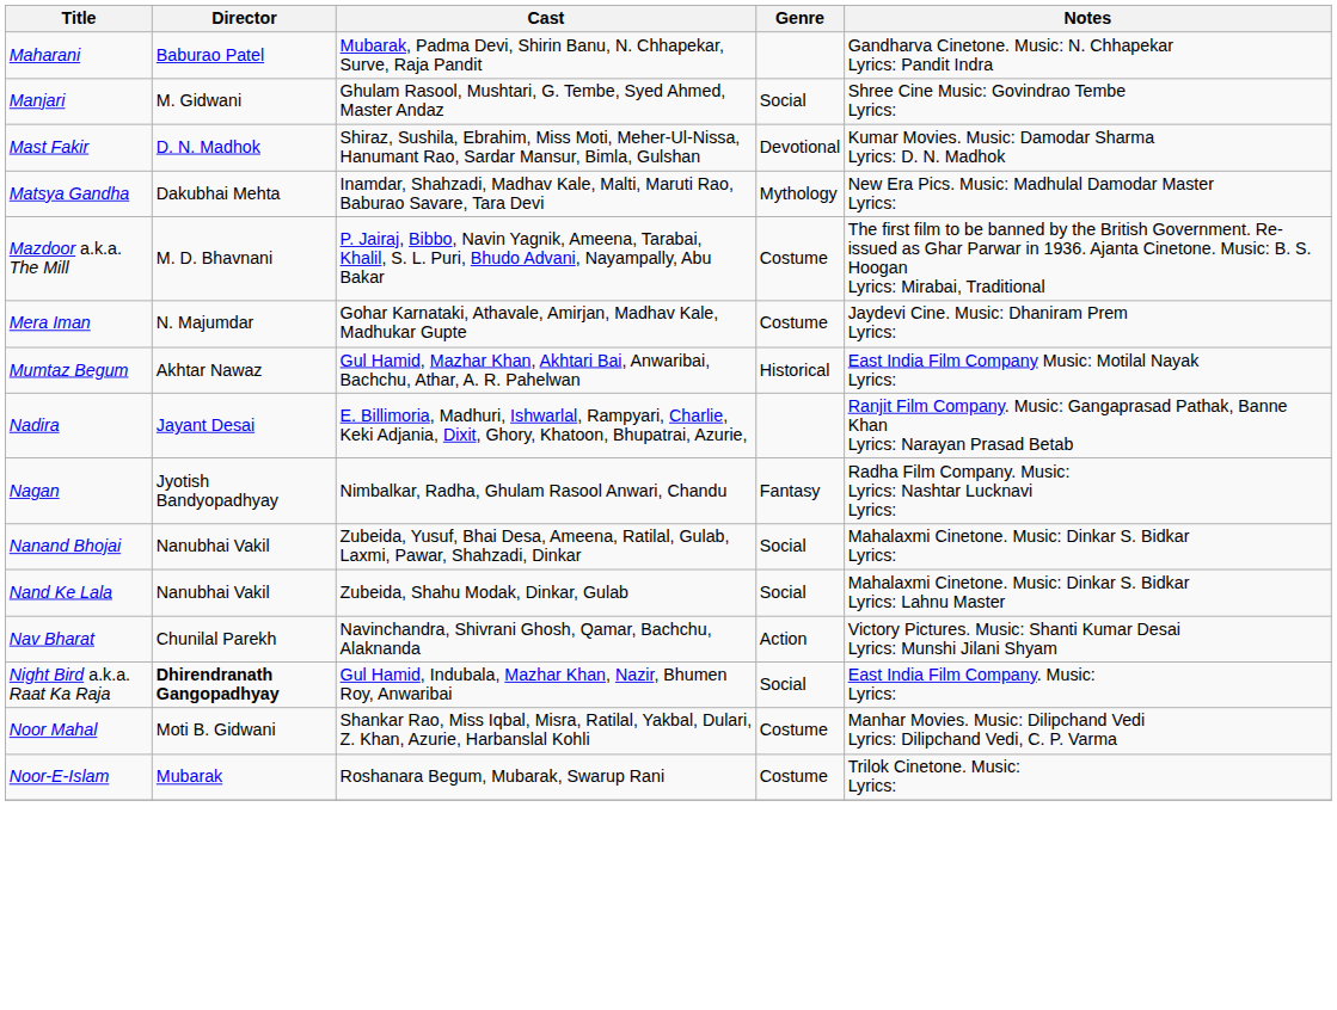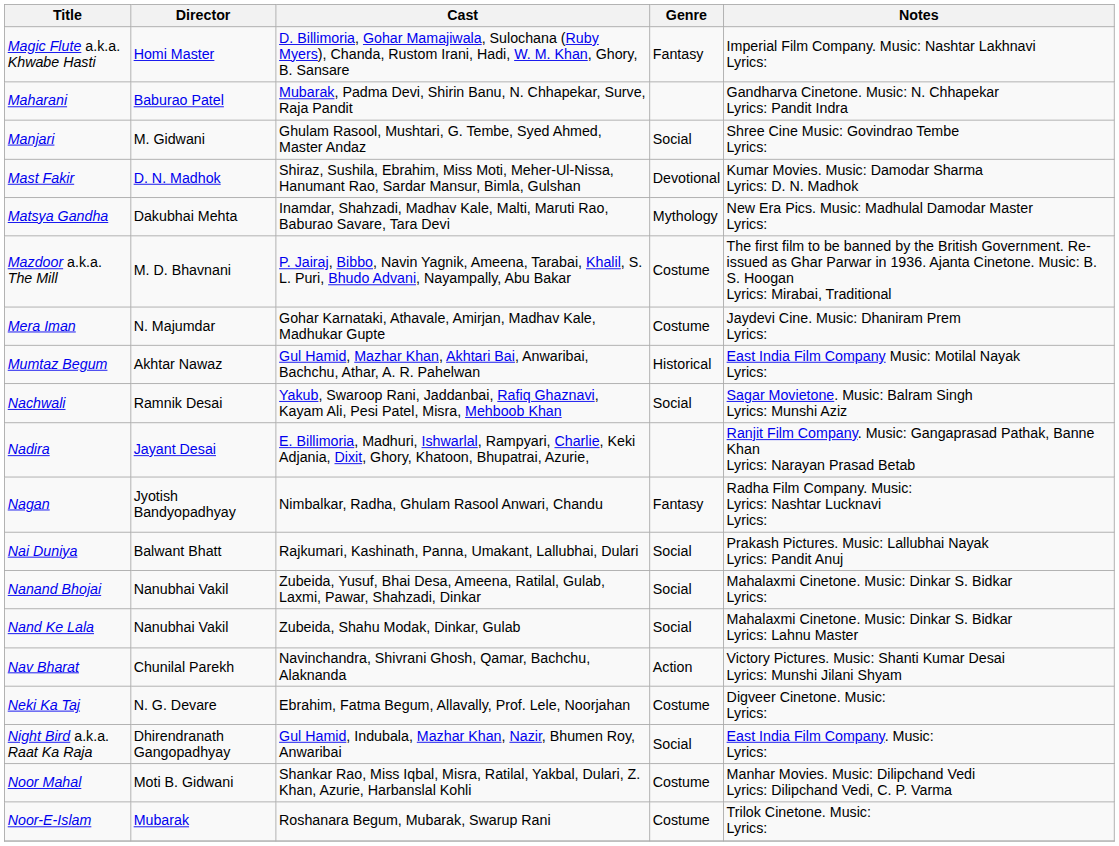+ row: Magic Flute a.k.a. Khwabe Hasti | Homi Master | D. Billimoria, Gohar Mamajiwala, Sulochana (Ruby Myers), Chanda, Rustom Irani, Hadi, W. M. Khan, Ghory, B. Sansare | Fantasy | Imperial Film Company. Music: Nashtar Lakhnavi Lyrics:
+ row: Nachwali | Ramnik Desai | Yakub, Swaroop Rani, Jaddanbai, Rafiq Ghaznavi, Kayam Ali, Pesi Patel, Misra, Mehboob Khan | Social | Sagar Movietone. Music: Balram Singh Lyrics: Munshi Aziz
+ row: Nai Duniya | Balwant Bhatt | Rajkumari, Kashinath, Panna, Umakant, Lallubhai, Dulari | Social | Prakash Pictures. Music: Lallubhai Nayak Lyrics: Pandit Anuj
+ row: Neki Ka Taj | N. G. Devare | Ebrahim, Fatma Begum, Allavally, Prof. Lele, Noorjahan | Costume | Digveer Cinetone. Music: Lyrics:
Night Bird a.k.a. Raat Ka Raja | Director: bold -> normal
